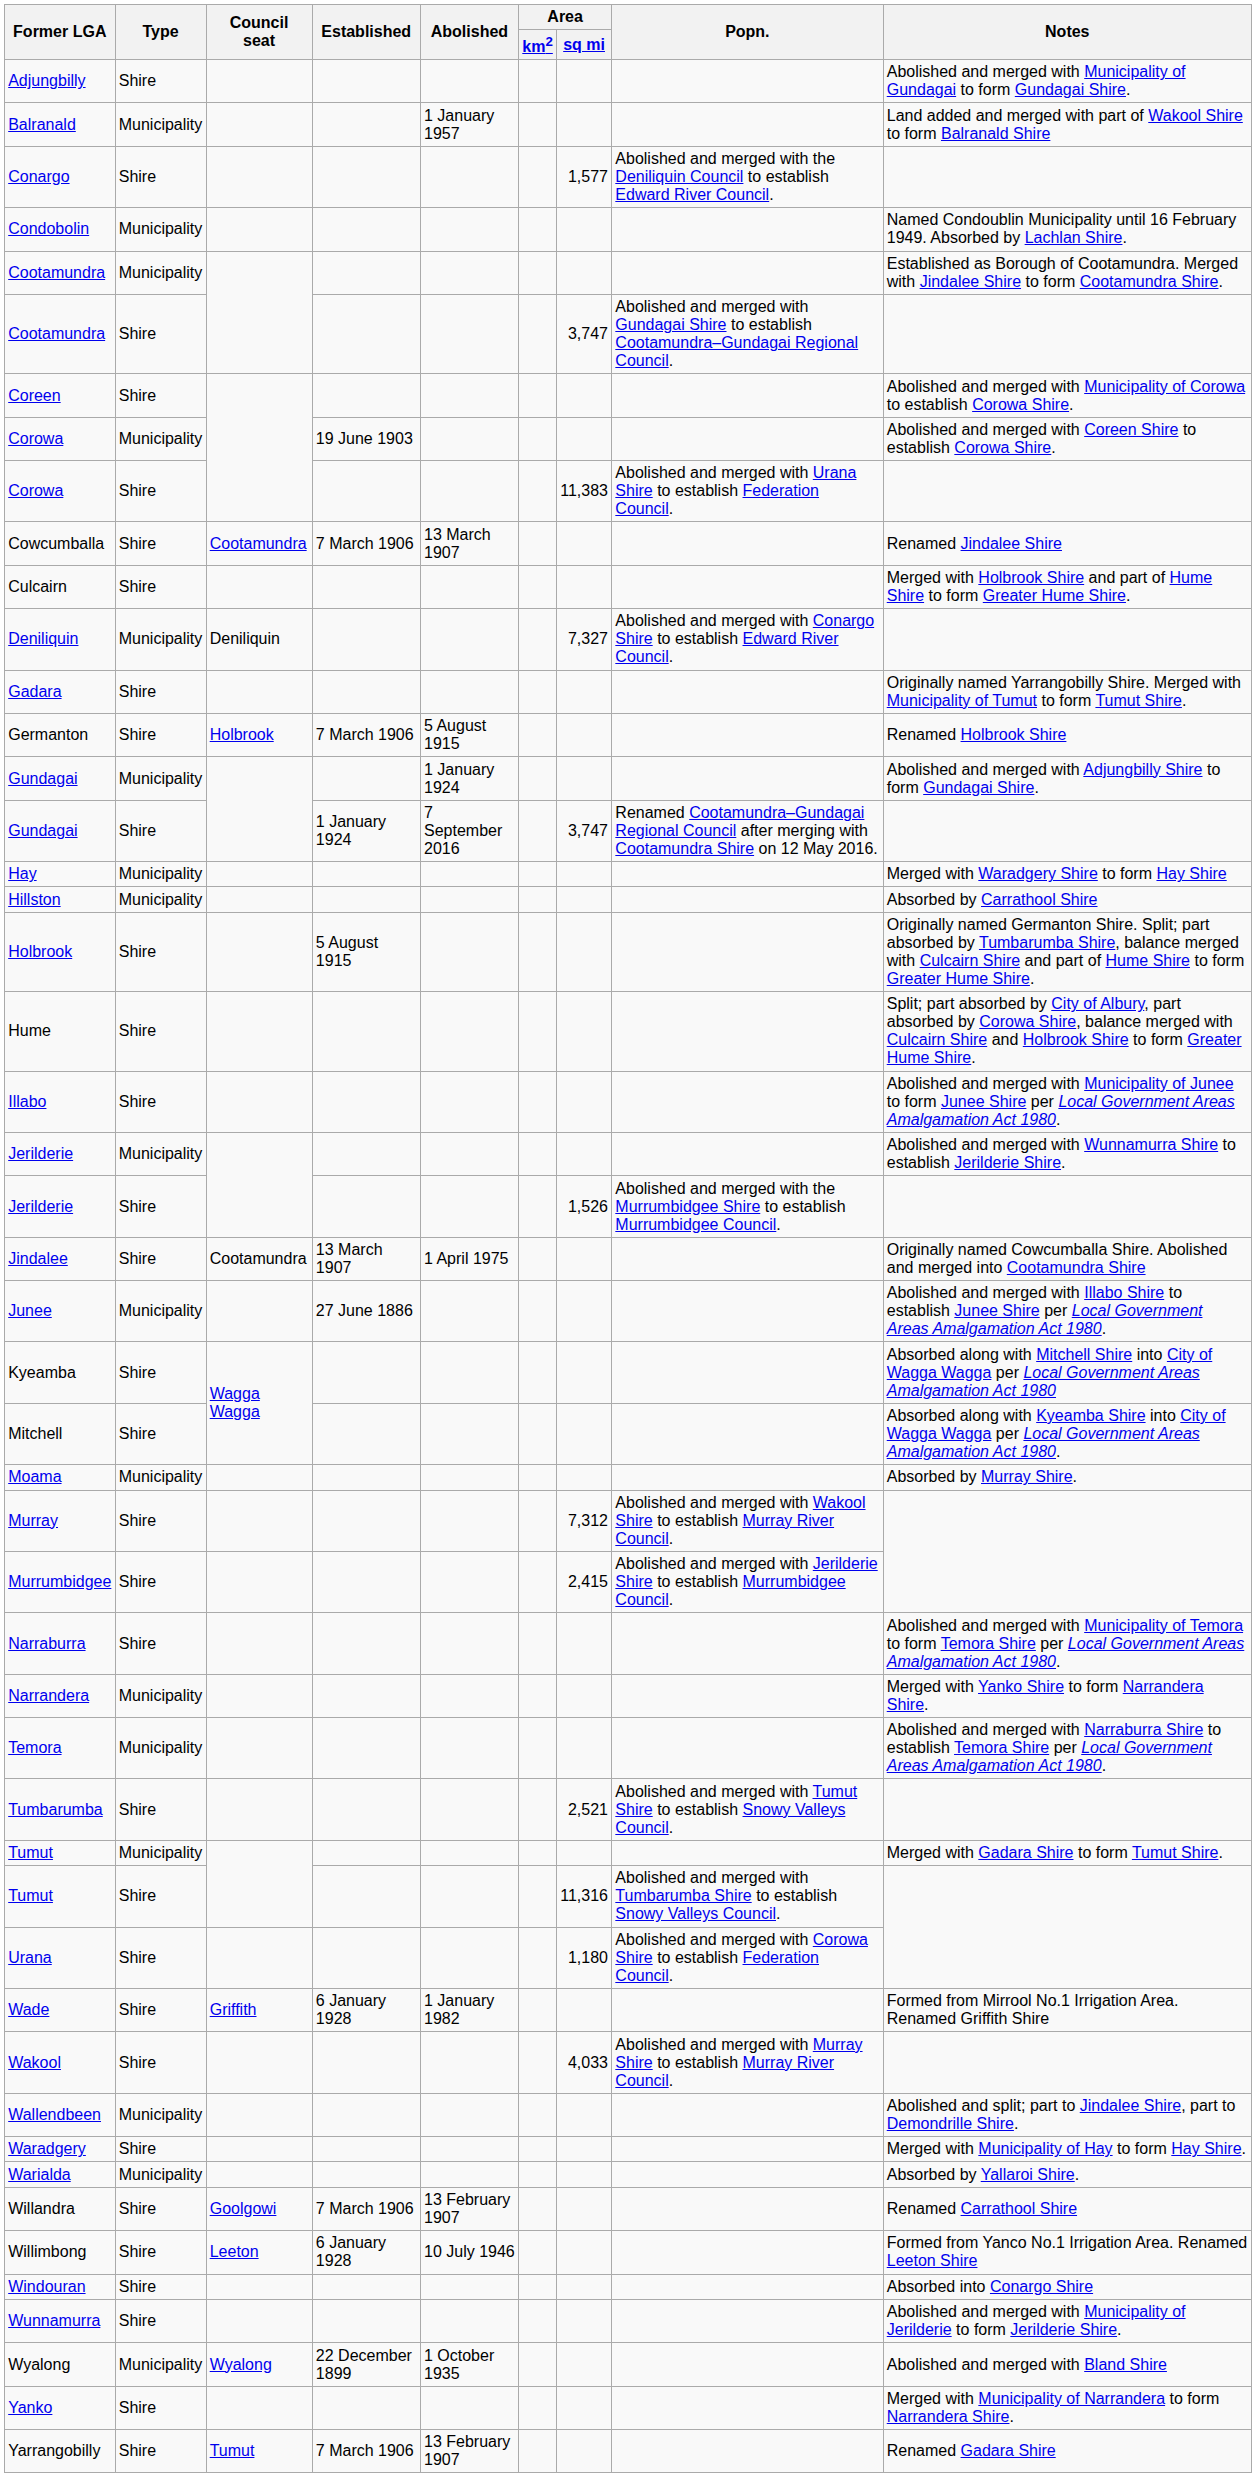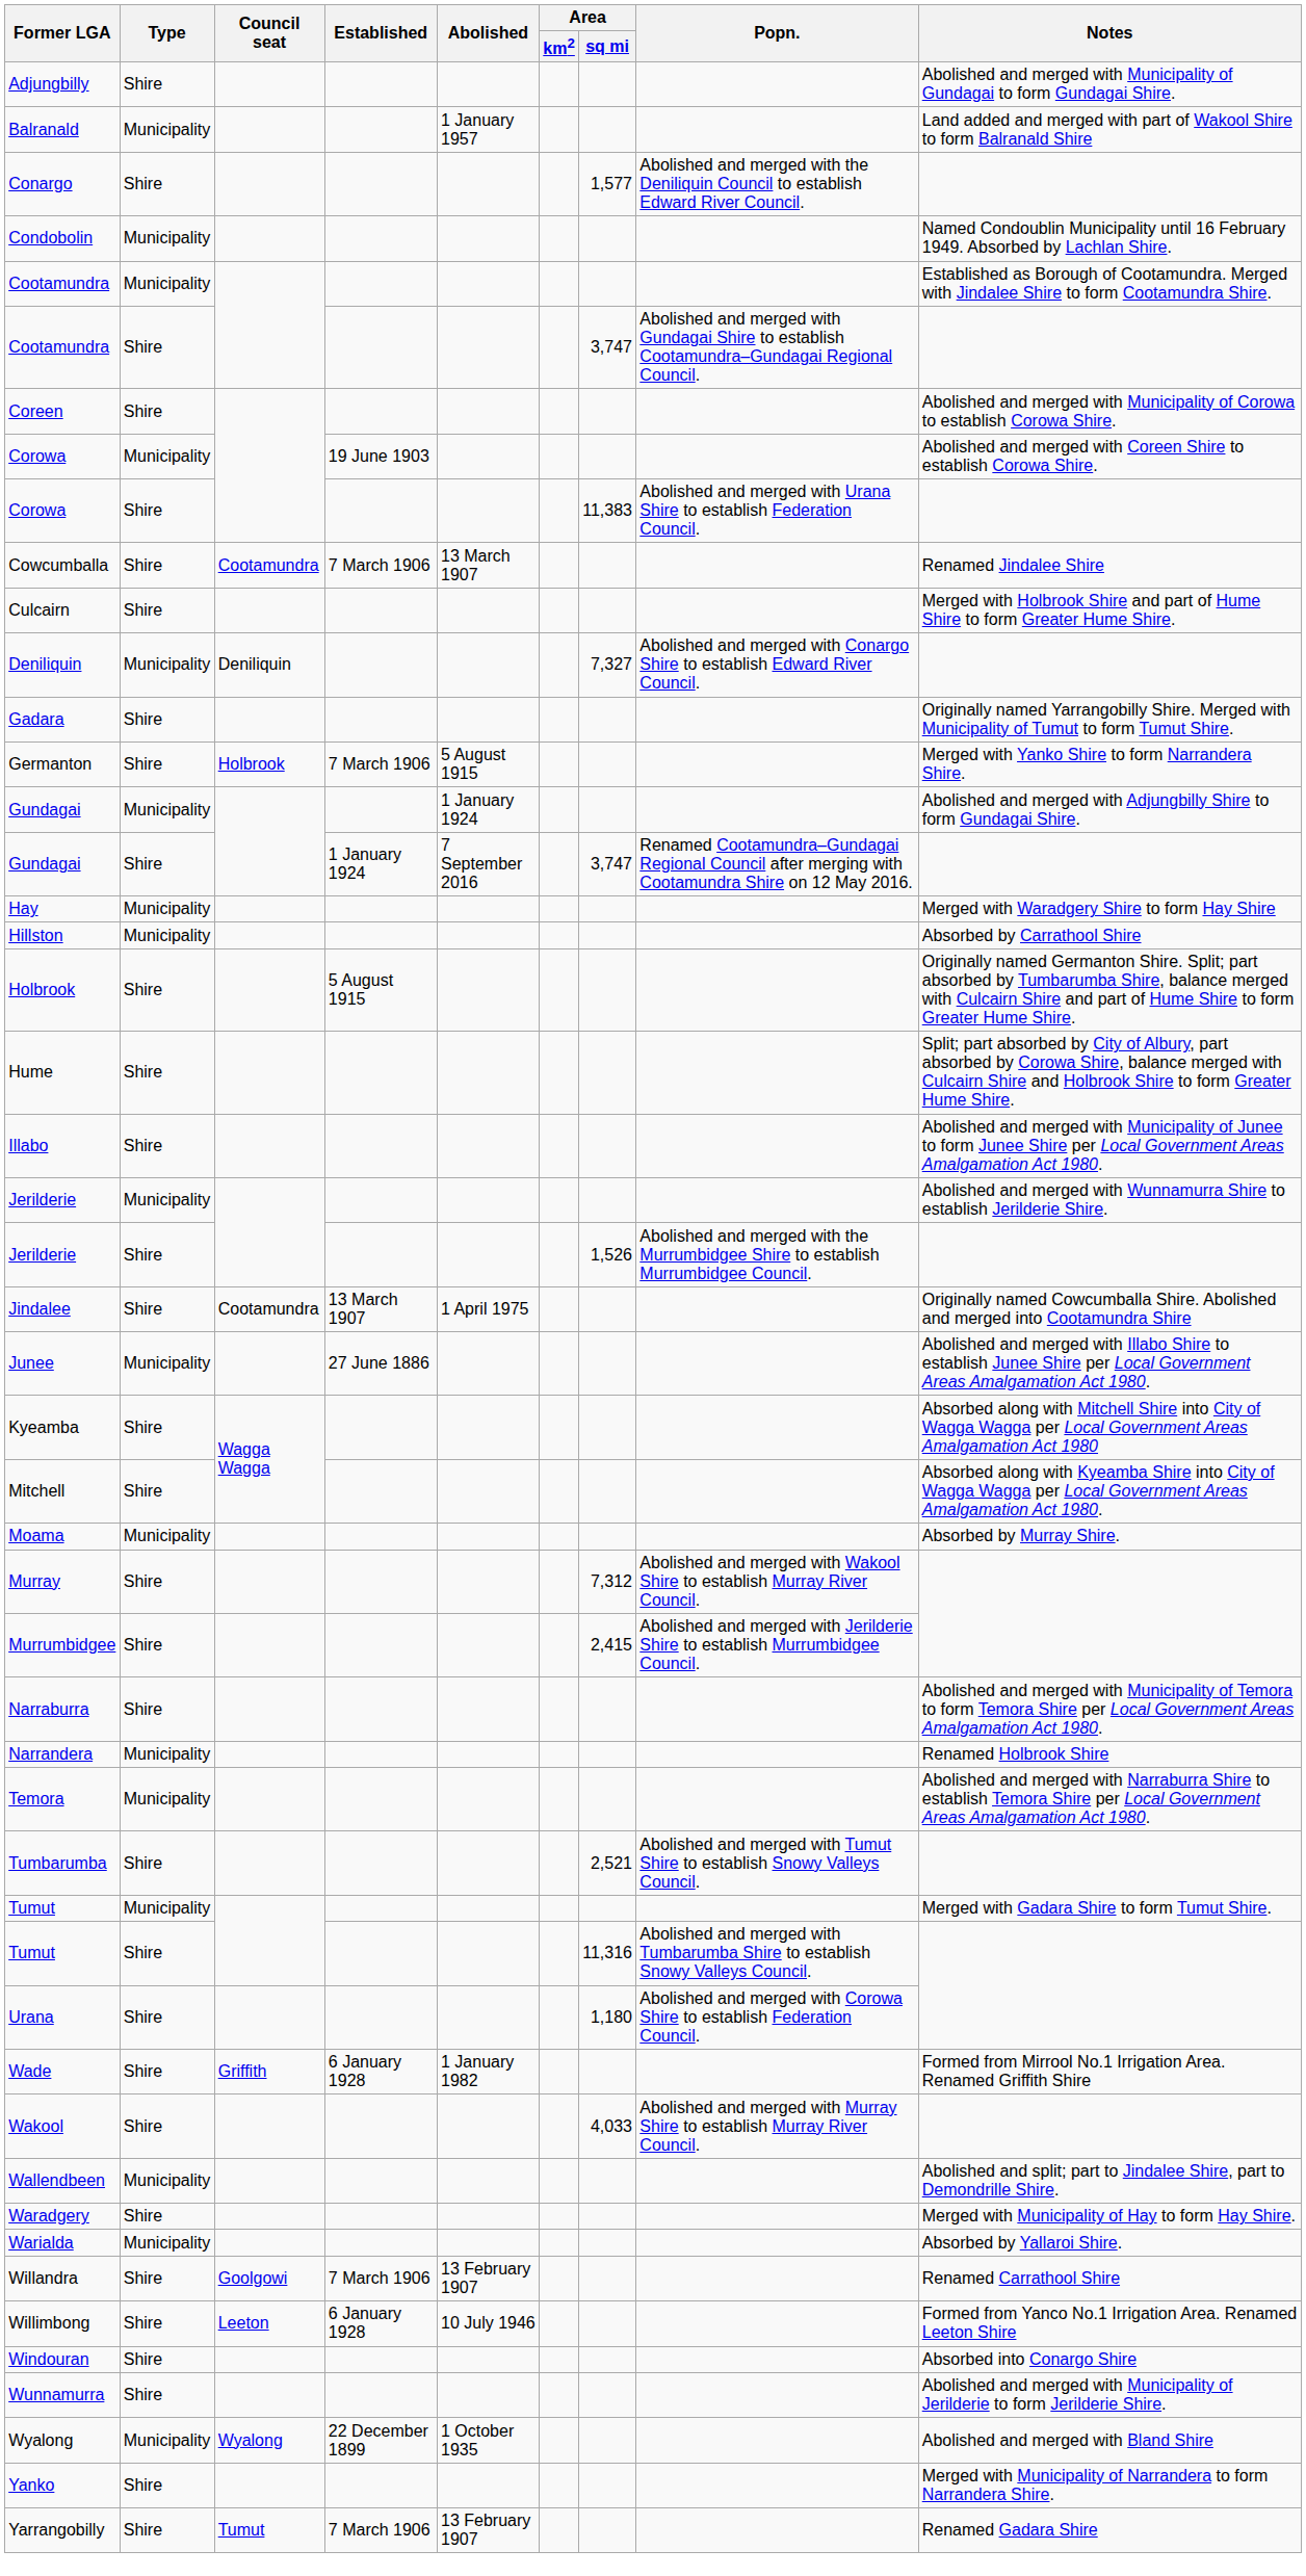Germanton | Notes: Renamed Holbrook Shire -> Merged with Yanko Shire to form Narrandera Shire.
Narrandera | Notes: Merged with Yanko Shire to form Narrandera Shire. -> Renamed Holbrook Shire
